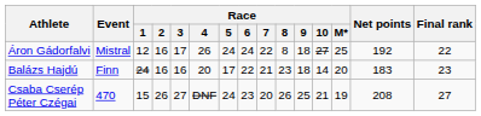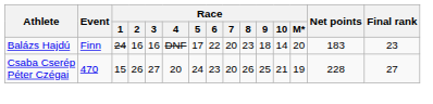- row: Áron Gádorfalvi | Mistral | 12 | 16 | 17 | 26 | 24 | 24 | 22 | 8 | 18 | 27 | 25 | 192 | 22
Balázs Hajdú | Race / 4: 20 -> DNF
Balázs Hajdú | Race / 7: 21 -> 20
Csaba Cserép Péter Czégai | Race / 4: DNF -> 20
Csaba Cserép Péter Czégai | Net points: 208 -> 228
